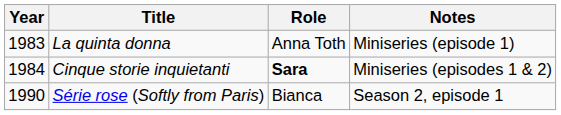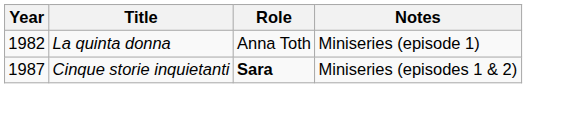La quinta donna | Year: 1983 -> 1982
Cinque storie inquietanti | Year: 1984 -> 1987
- row: 1990 | Série rose (Softly from Paris) | Bianca | Season 2, episode 1
